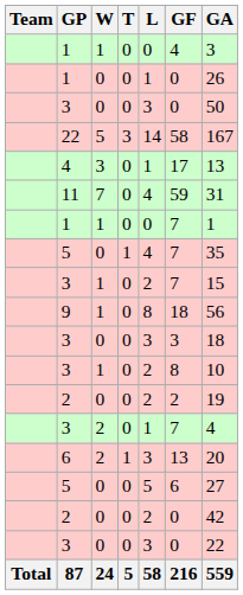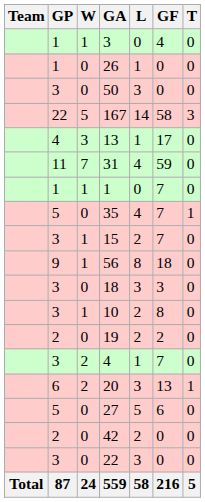columns swapped: T <-> GA
